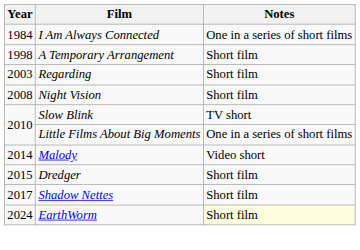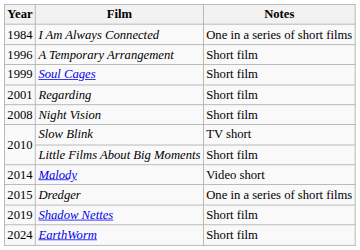A Temporary Arrangement | Year: 1998 -> 1996
+ row: 1999 | Soul Cages | Short film
Regarding | Year: 2003 -> 2001
Little Films About Big Moments | Notes: One in a series of short films -> Short film
Dredger | Notes: Short film -> One in a series of short films
Shadow Nettes | Year: 2017 -> 2019
EarthWorm | Notes: lightyellow background -> no background
